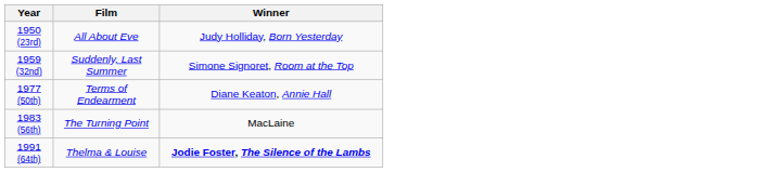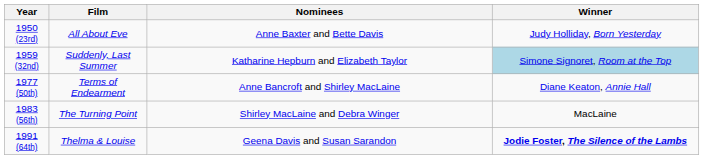+ column: Nominees | Anne Baxter and Bette Davis | Katharine Hepburn and Elizabeth Taylor | Anne Bancroft and Shirley MacLaine | Shirley MacLaine and Debra Winger | Geena Davis and Susan Sarandon
1959 (32nd) | Winner: no background -> lightblue background
